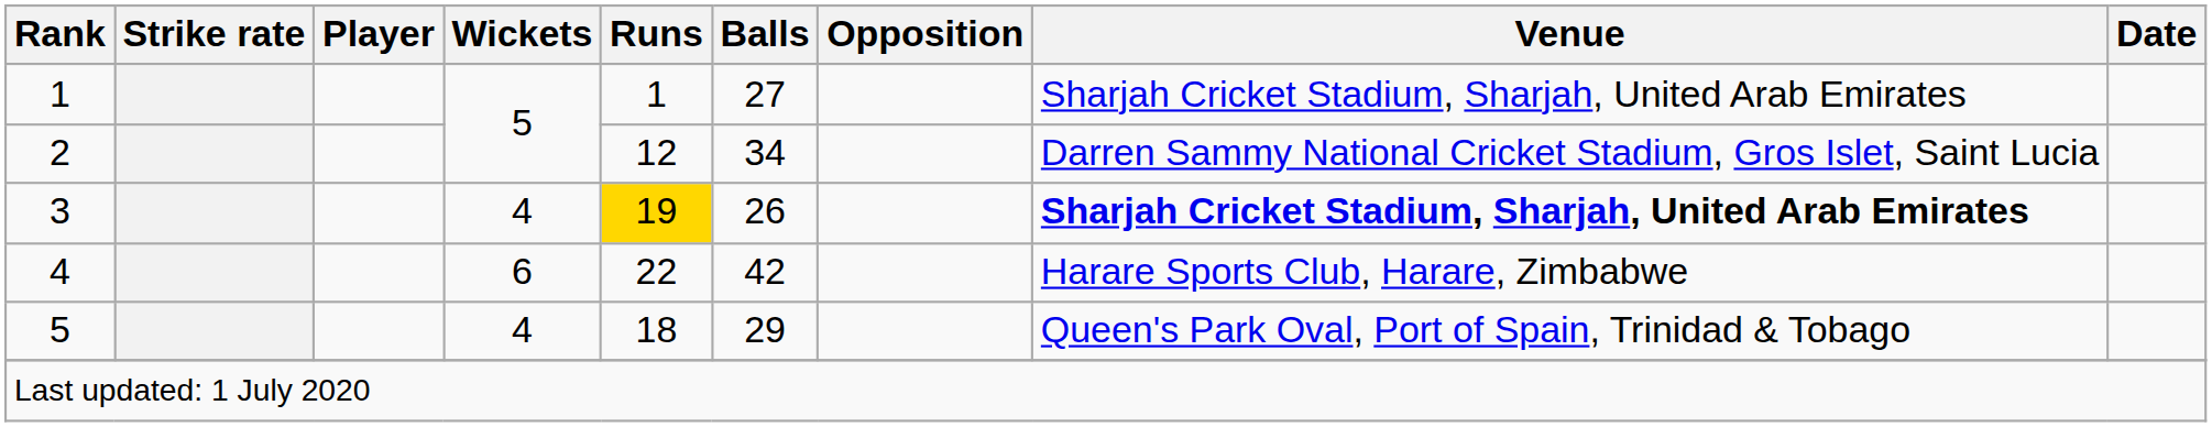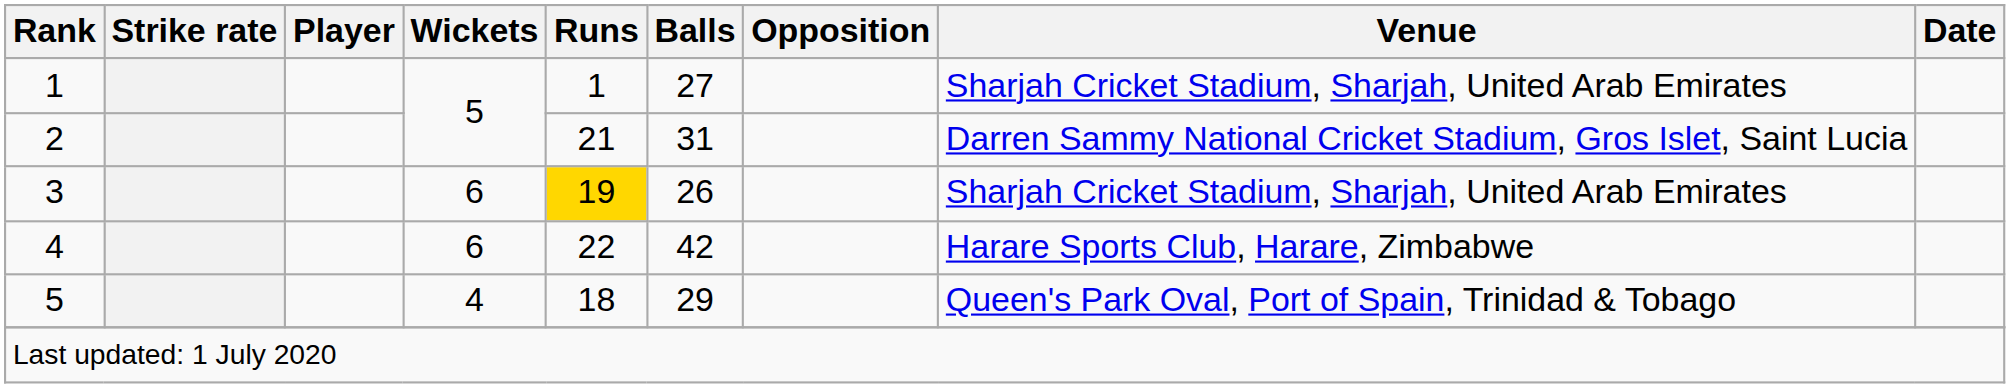2 | Runs: 12 -> 21
2 | Balls: 34 -> 31
3 | Wickets: 4 -> 6
3 | Venue: bold -> normal
